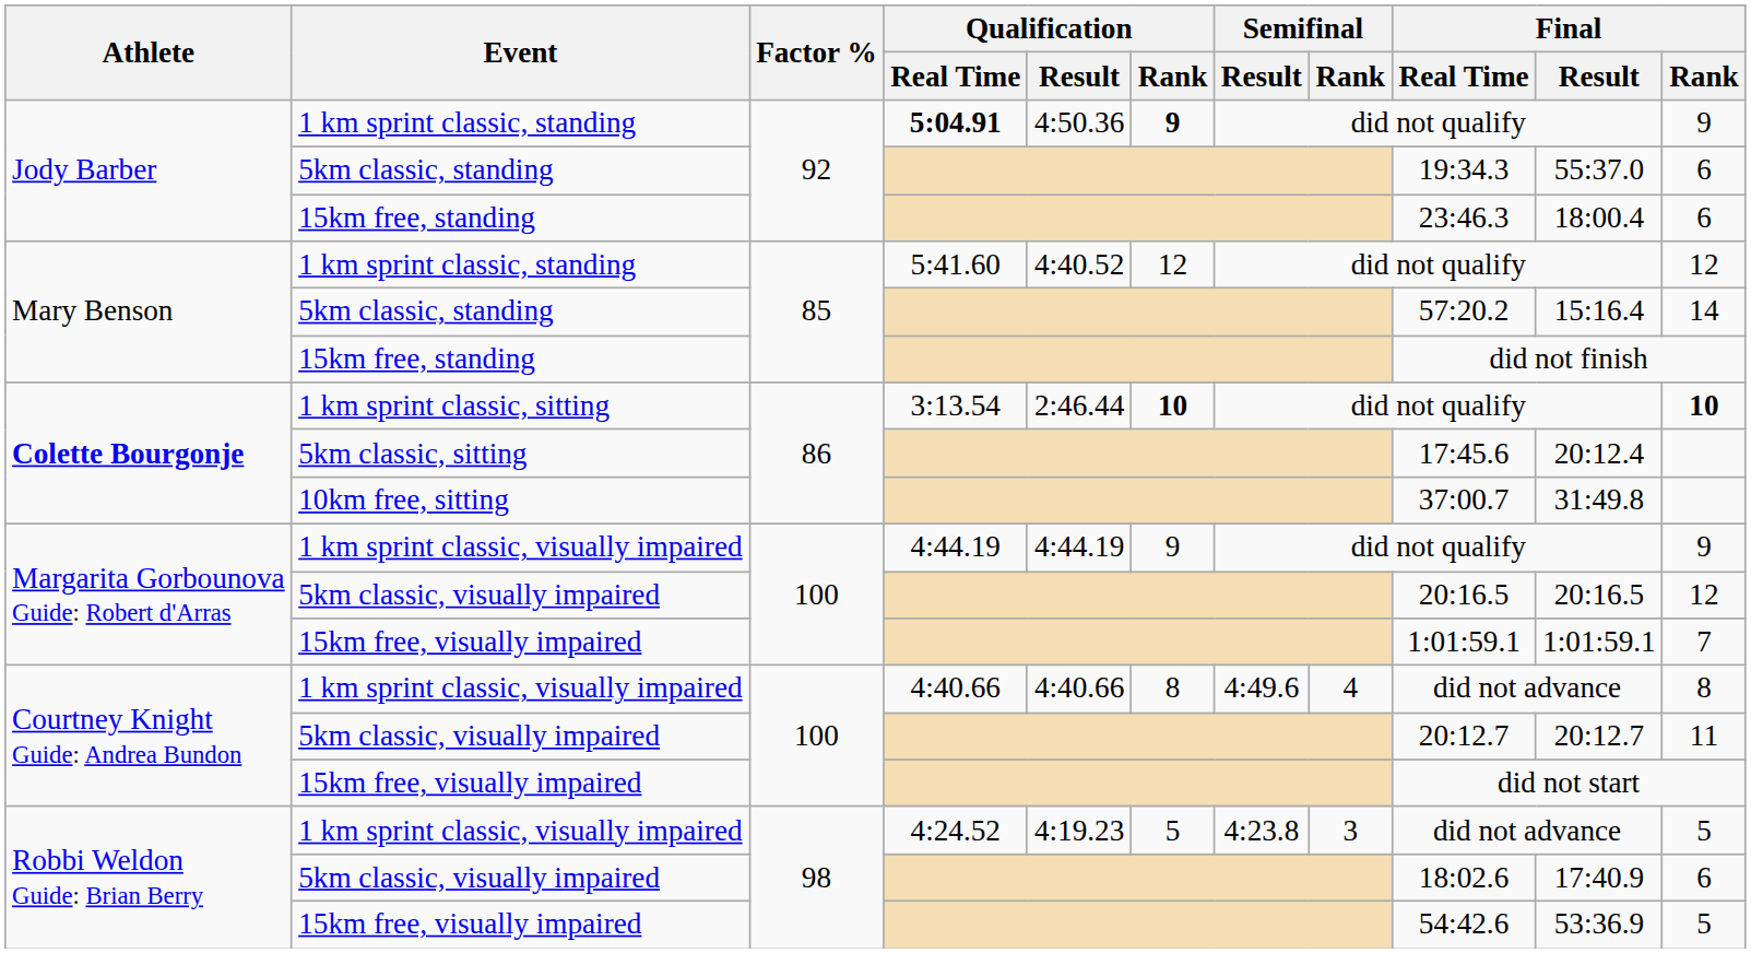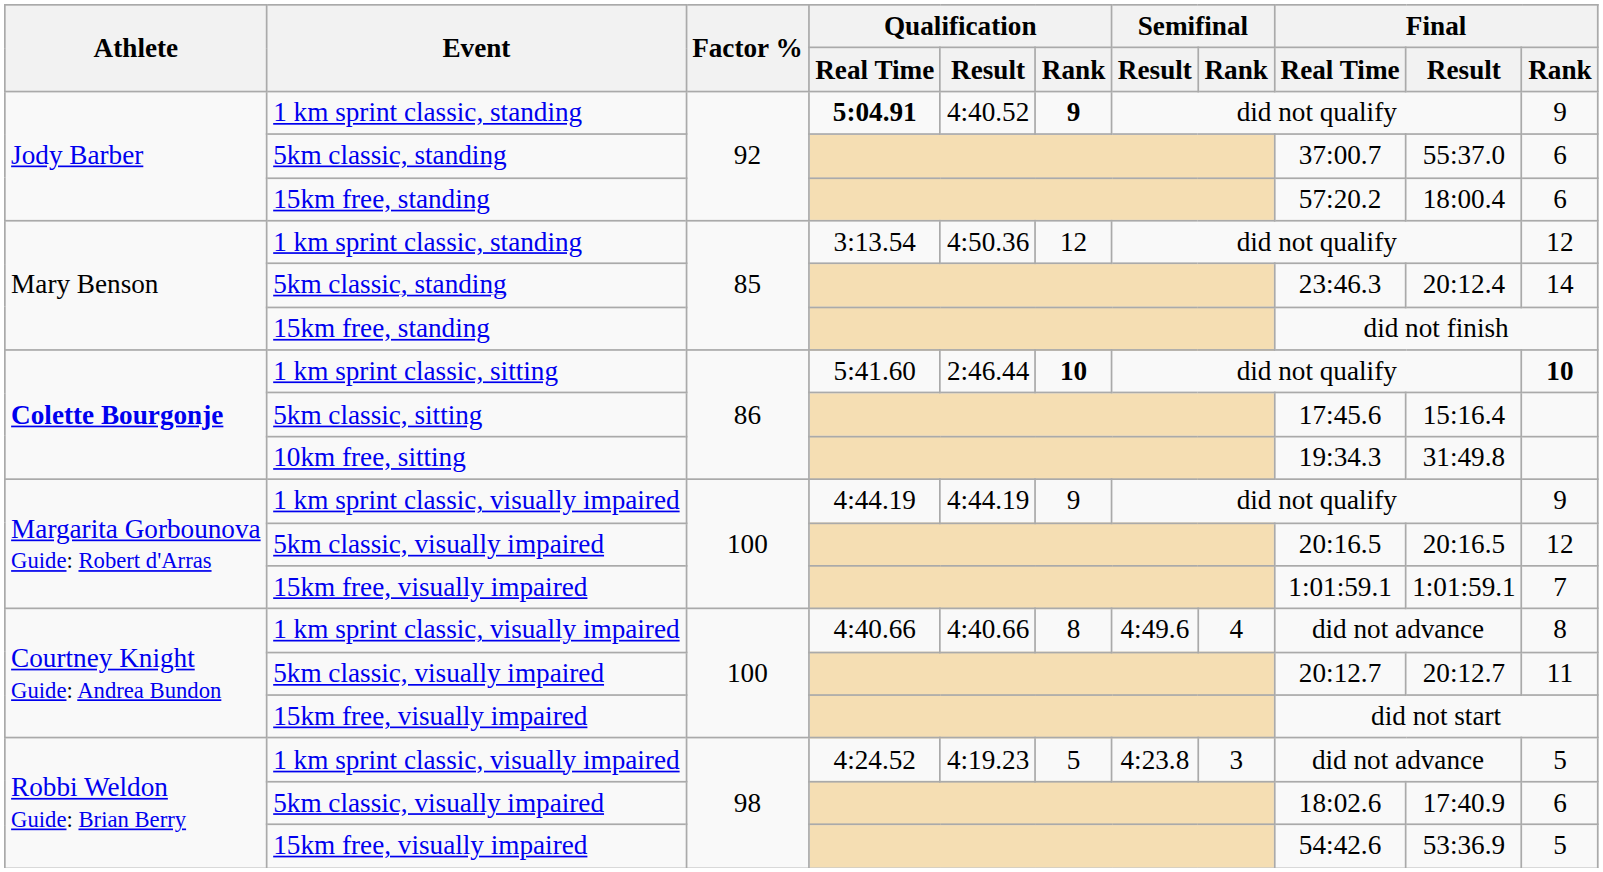Jody Barber / 1 km sprint classic, standing | Qualification / Result: 4:50.36 -> 4:40.52
Jody Barber / 5km classic, standing | Final / Real Time: 19:34.3 -> 37:00.7
Jody Barber / 15km free, standing | Final / Real Time: 23:46.3 -> 57:20.2
Mary Benson / 1 km sprint classic, standing | Qualification / Real Time: 5:41.60 -> 3:13.54
Mary Benson / 1 km sprint classic, standing | Qualification / Result: 4:40.52 -> 4:50.36
Mary Benson / 5km classic, standing | Final / Real Time: 57:20.2 -> 23:46.3
Mary Benson / 5km classic, standing | Final / Result: 15:16.4 -> 20:12.4
1 km sprint classic, sitting | Qualification / Real Time: 3:13.54 -> 5:41.60
5km classic, sitting | Final / Result: 20:12.4 -> 15:16.4
10km free, sitting | Final / Real Time: 37:00.7 -> 19:34.3
